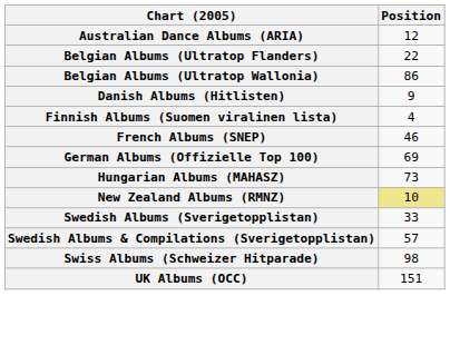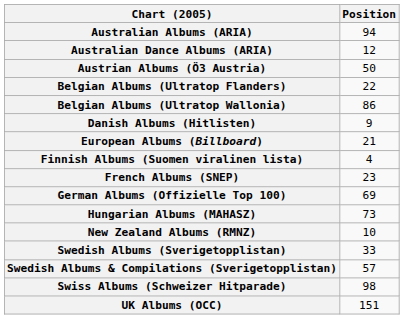+ row: Australian Albums (ARIA) | 94
+ row: Austrian Albums (Ö3 Austria) | 50
+ row: European Albums (Billboard) | 21
French Albums (SNEP) | Position: 46 -> 23
New Zealand Albums (RMNZ) | Position: khaki background -> no background
